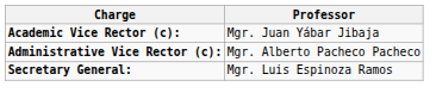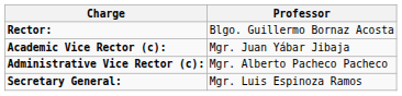+ row: Rector: | Blgo. Guillermo Bornaz Acosta
